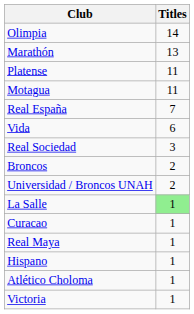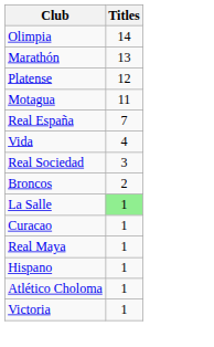Platense | Titles: 11 -> 12
Vida | Titles: 6 -> 4
- row: Universidad / Broncos UNAH | 2
